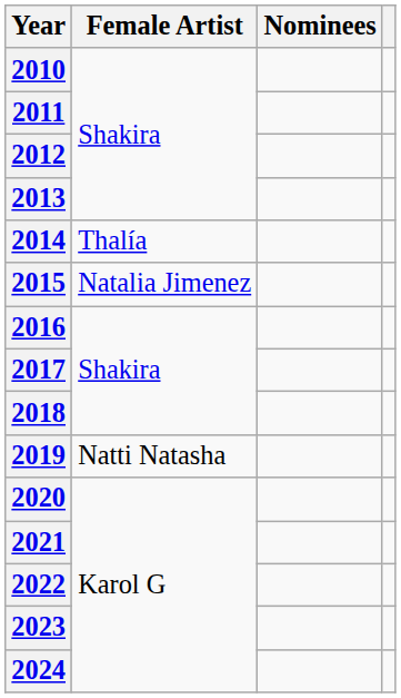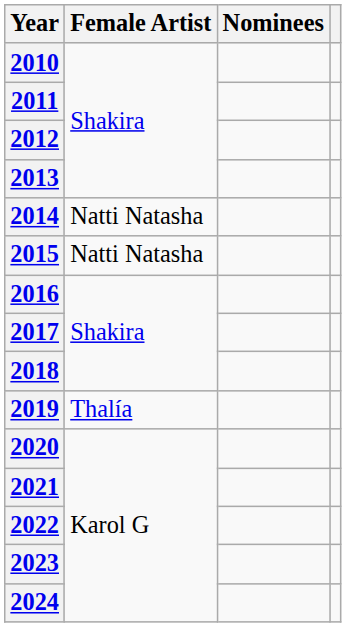2014 | Female Artist: Thalía -> Natti Natasha
2015 | Female Artist: Natalia Jimenez -> Natti Natasha
2019 | Female Artist: Natti Natasha -> Thalía
